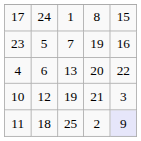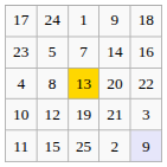17 | column 4: 8 -> 9
17 | column 5: 15 -> 18
23 | column 4: 19 -> 14
4 | column 2: 6 -> 8
4 | column 3: no background -> gold background
11 | column 2: 18 -> 15
